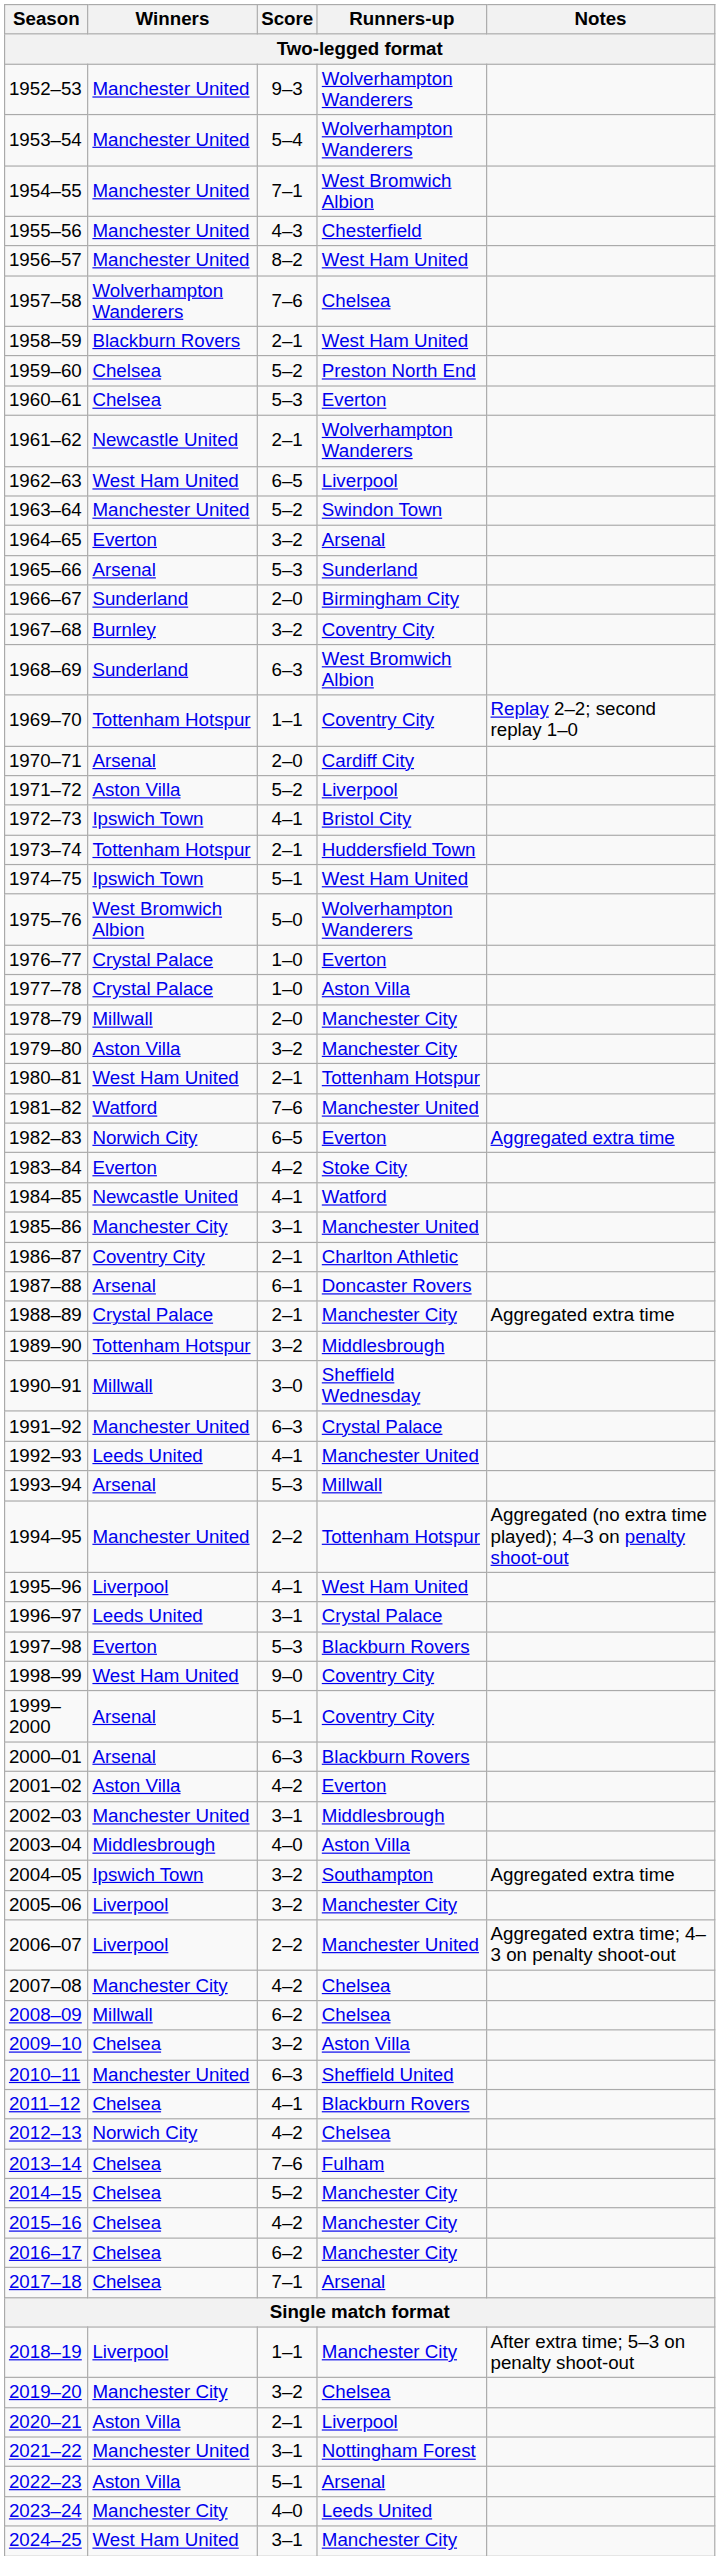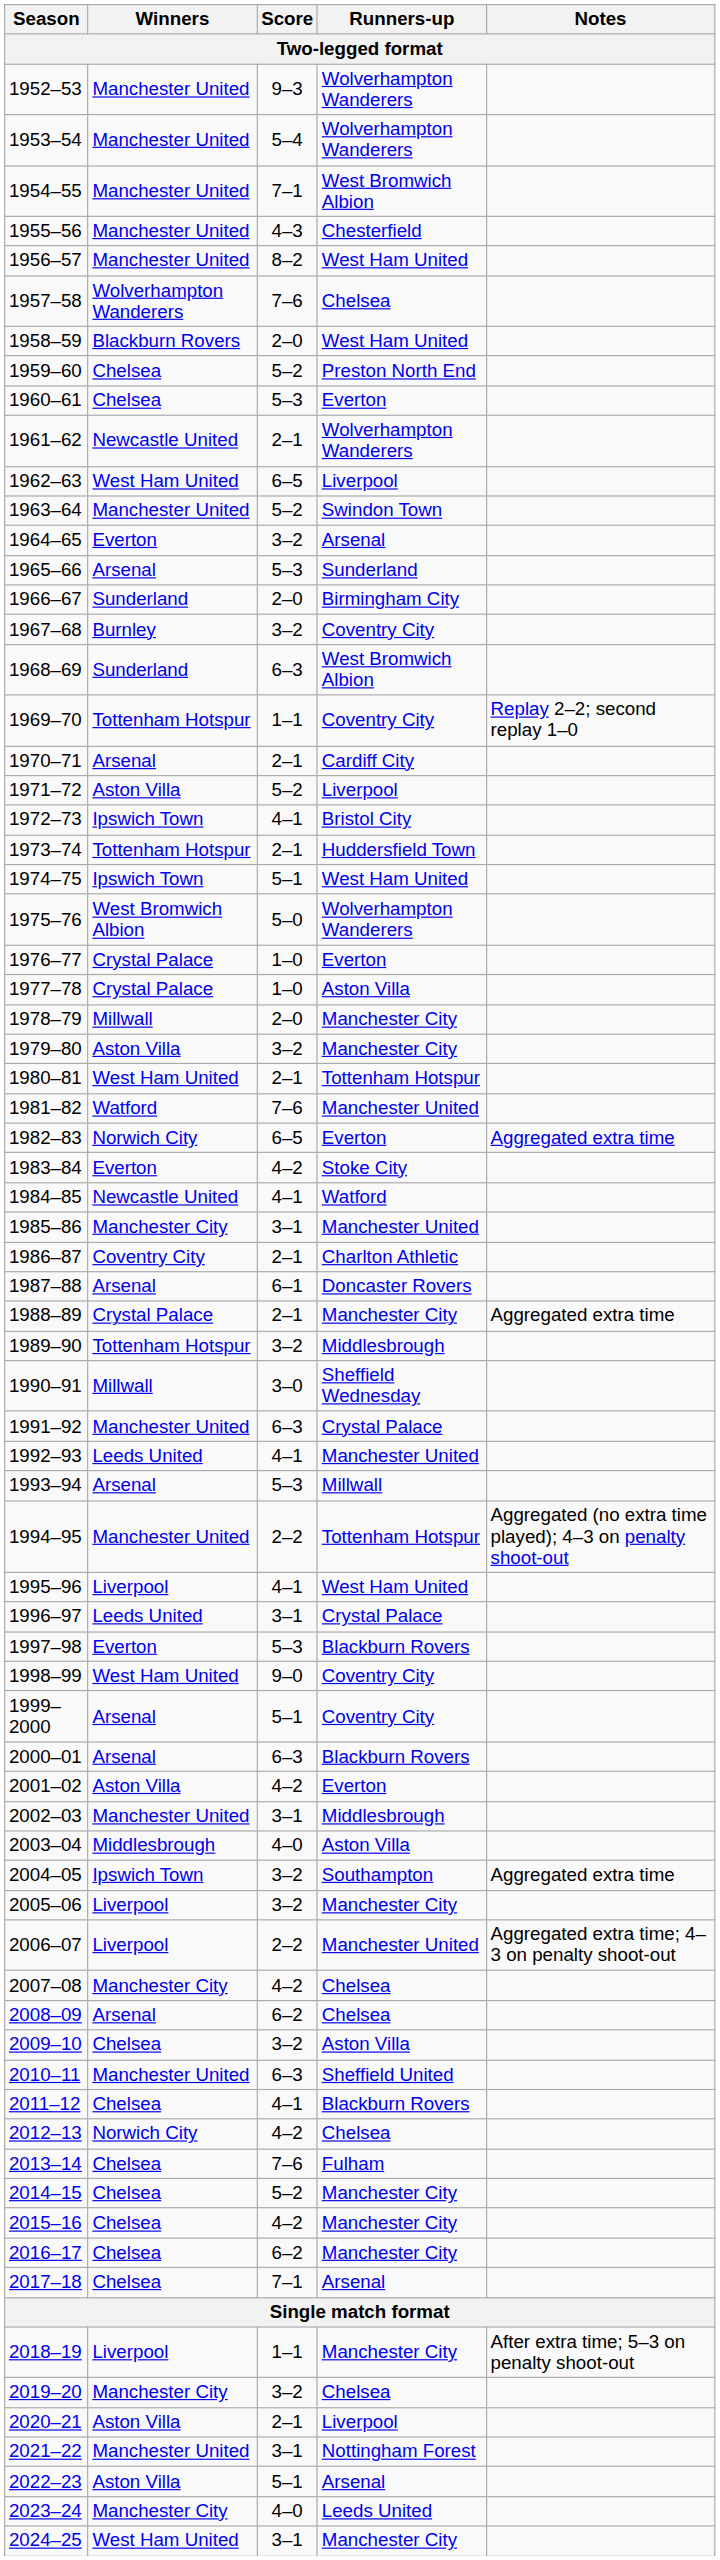1958–59 | Score: 2–1 -> 2–0
1970–71 | Score: 2–0 -> 2–1
2008–09 | Winners: Millwall -> Arsenal
